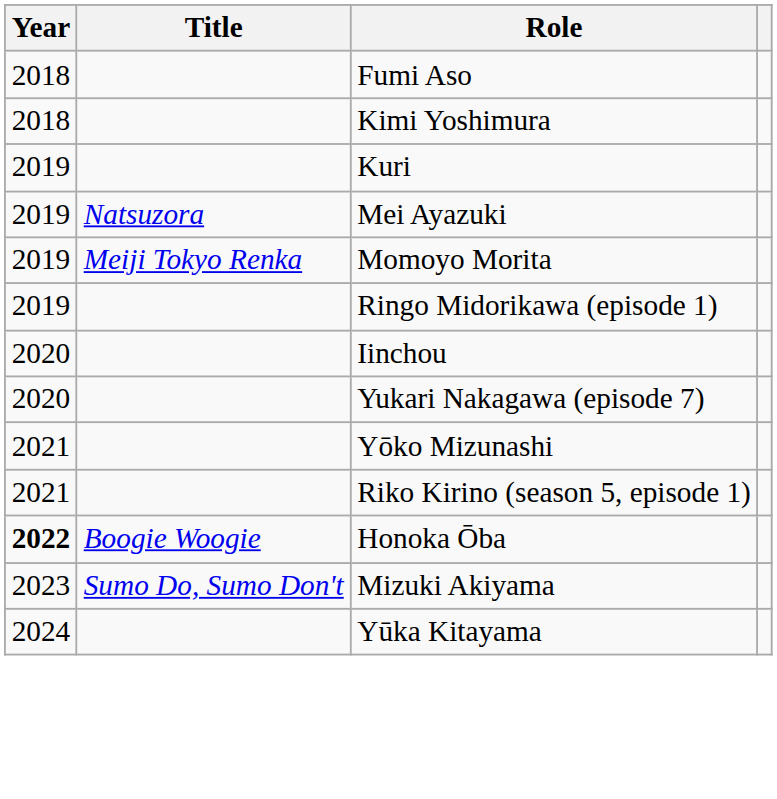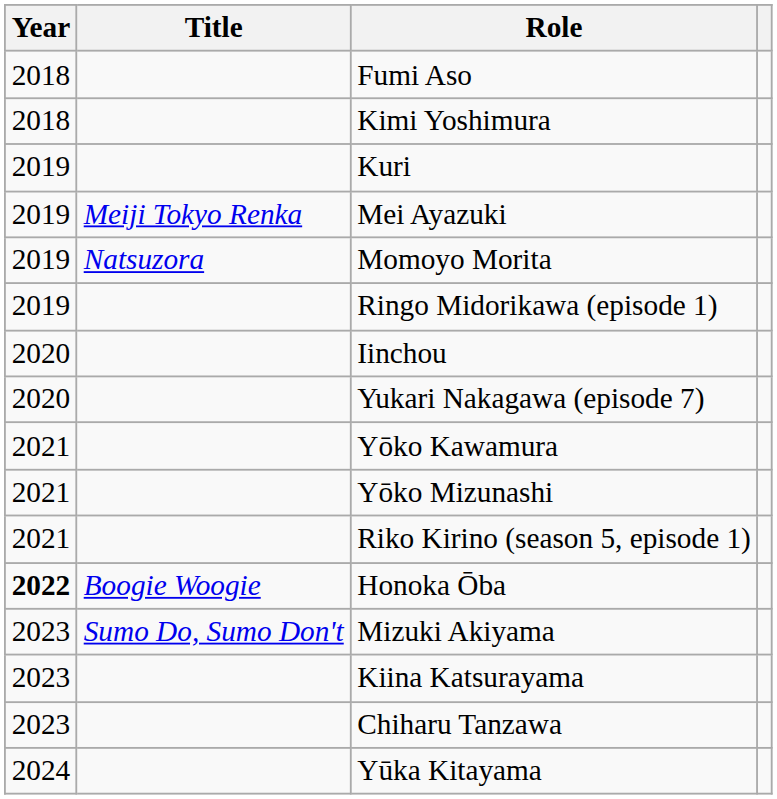Mei Ayazuki | Title: Natsuzora -> Meiji Tokyo Renka
Momoyo Morita | Title: Meiji Tokyo Renka -> Natsuzora
+ row: 2021 | Yōko Kawamura
+ row: 2023 | Kiina Katsurayama
+ row: 2023 | Chiharu Tanzawa
